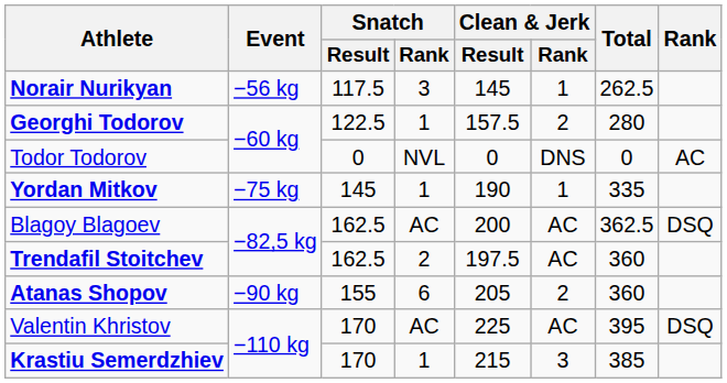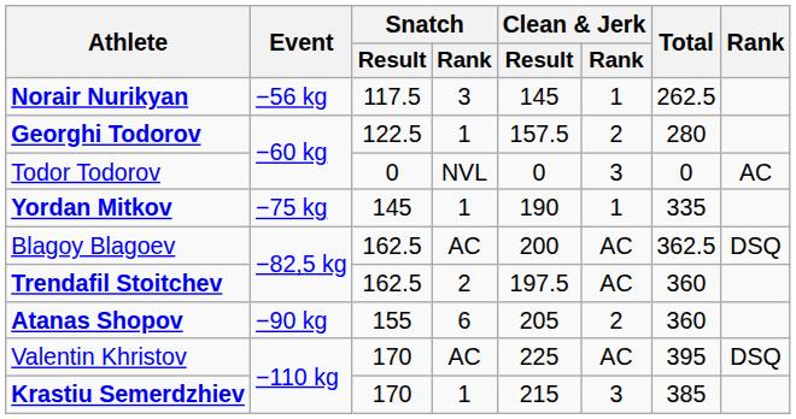Todor Todorov | Clean & Jerk / Rank: DNS -> 3
